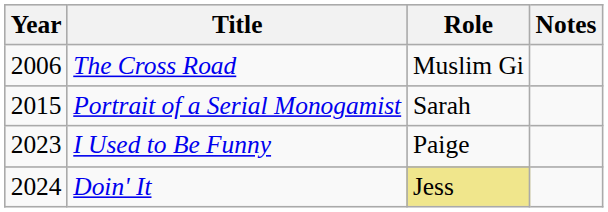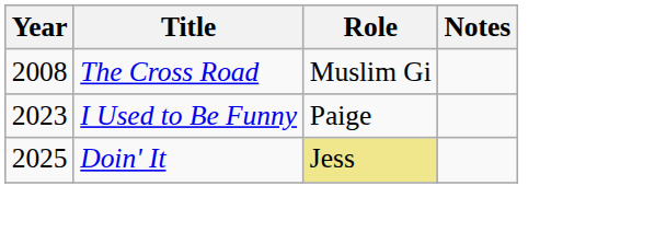The Cross Road | Year: 2006 -> 2008
- row: 2015 | Portrait of a Serial Monogamist | Sarah
Doin' It | Year: 2024 -> 2025
